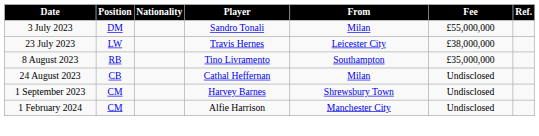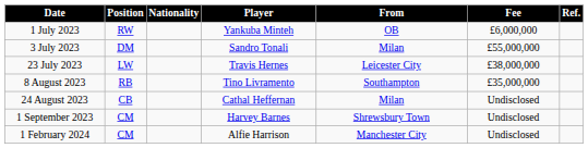+ row: 1 July 2023 | RW | Yankuba Minteh | OB | £6,000,000
